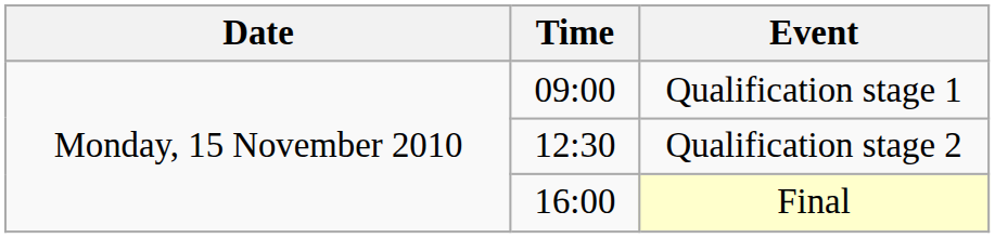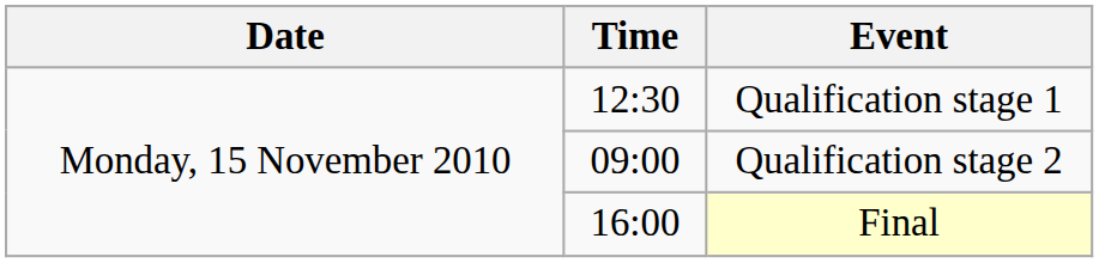Qualification stage 1 | Time: 09:00 -> 12:30
Qualification stage 2 | Time: 12:30 -> 09:00
